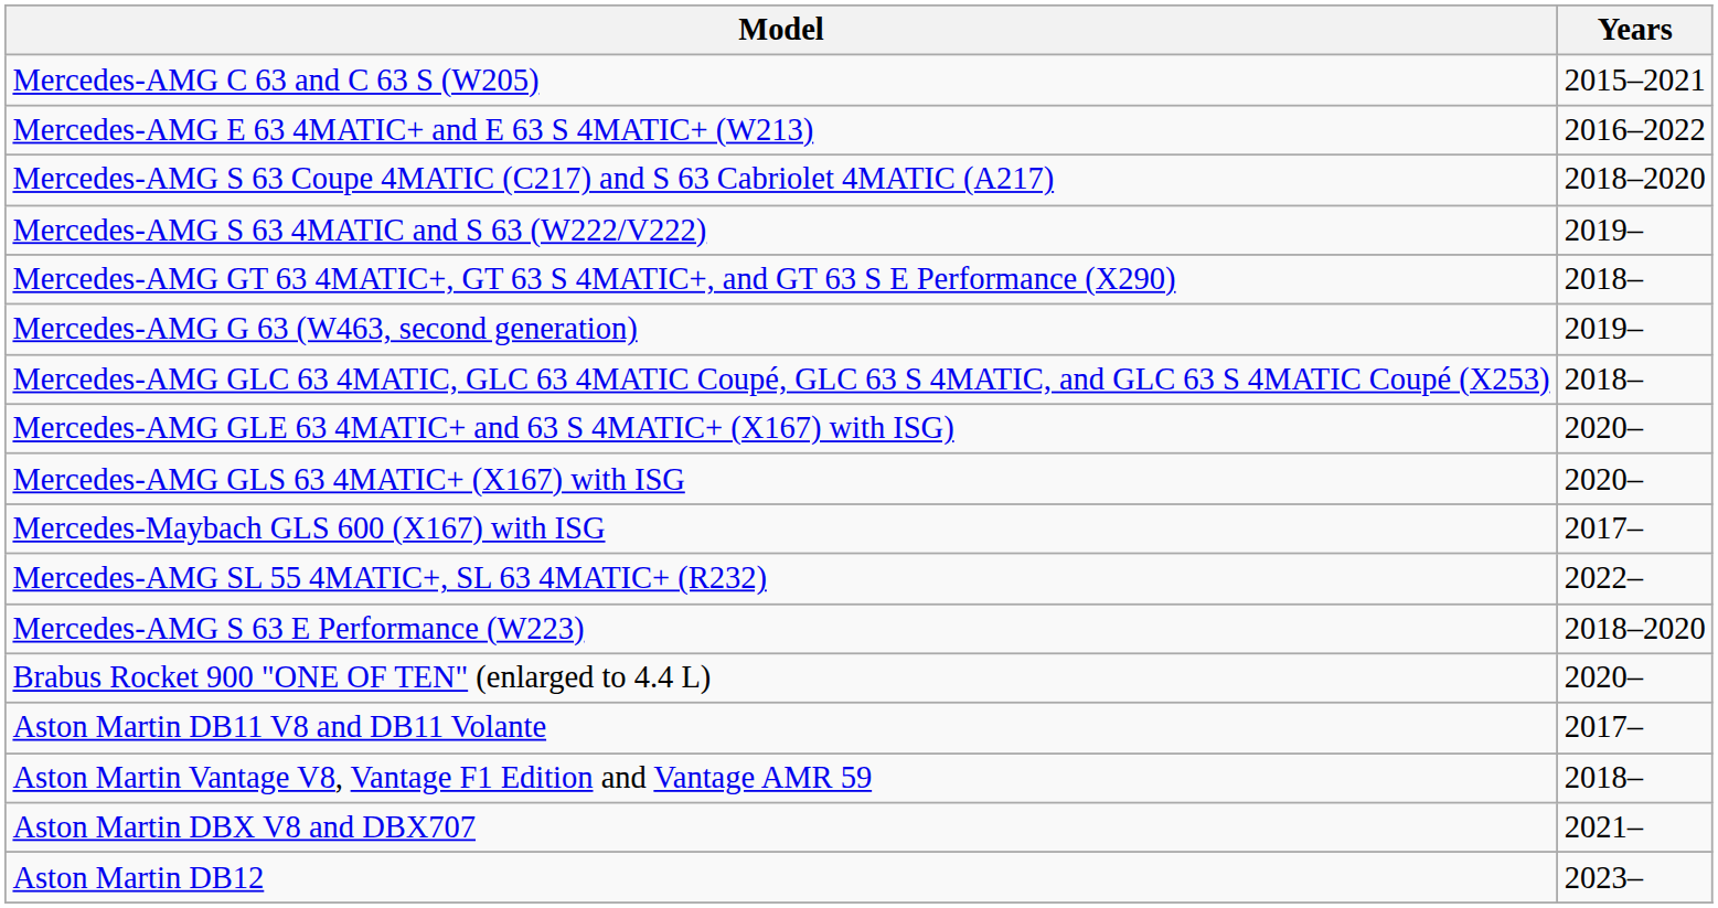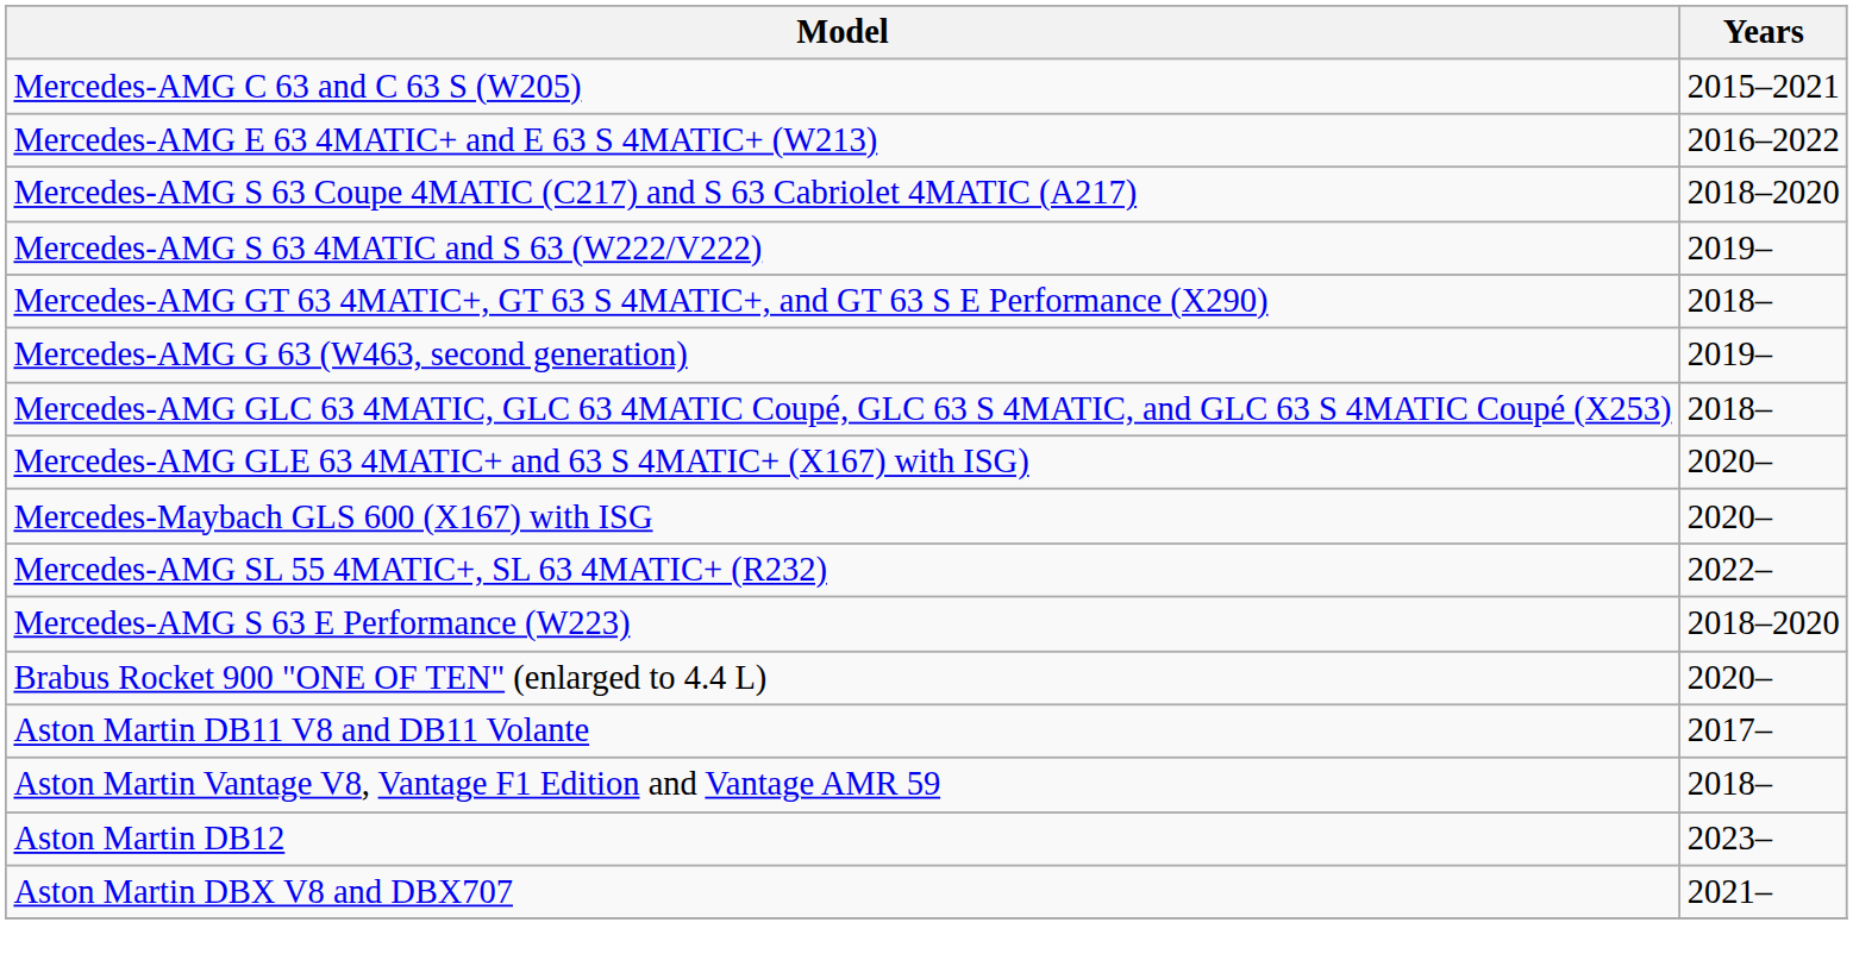- row: Mercedes-AMG GLS 63 4MATIC+ (X167) with ISG | 2020–
Mercedes-Maybach GLS 600 (X167) with ISG | Years: 2017– -> 2020–
rows swapped: Aston Martin DBX V8 and DBX707 <-> Aston Martin DB12
